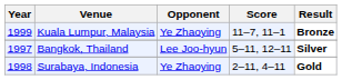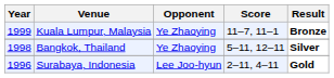Bangkok, Thailand | Year: 1997 -> 1998
Bangkok, Thailand | Opponent: Lee Joo-hyun -> Ye Zhaoying
Surabaya, Indonesia | Year: 1998 -> 1996
Surabaya, Indonesia | Opponent: Ye Zhaoying -> Lee Joo-hyun
